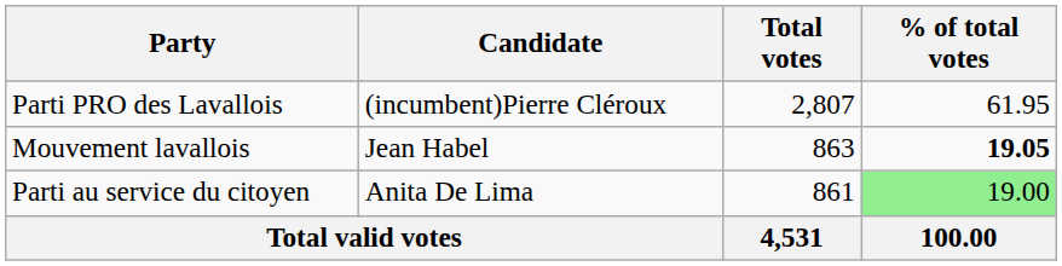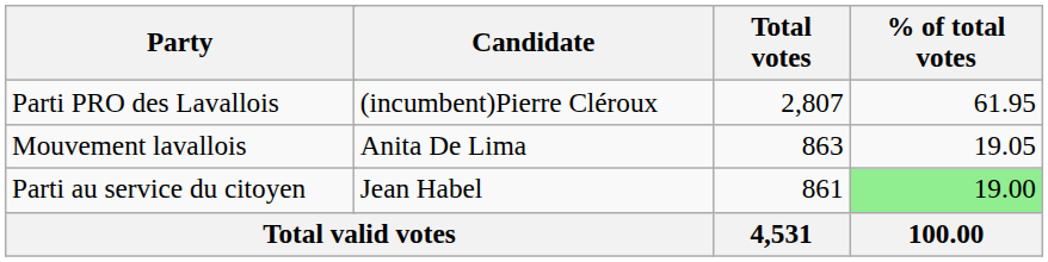Mouvement lavallois | Candidate: Jean Habel -> Anita De Lima
Mouvement lavallois | % of total votes: bold -> normal
Parti au service du citoyen | Candidate: Anita De Lima -> Jean Habel
